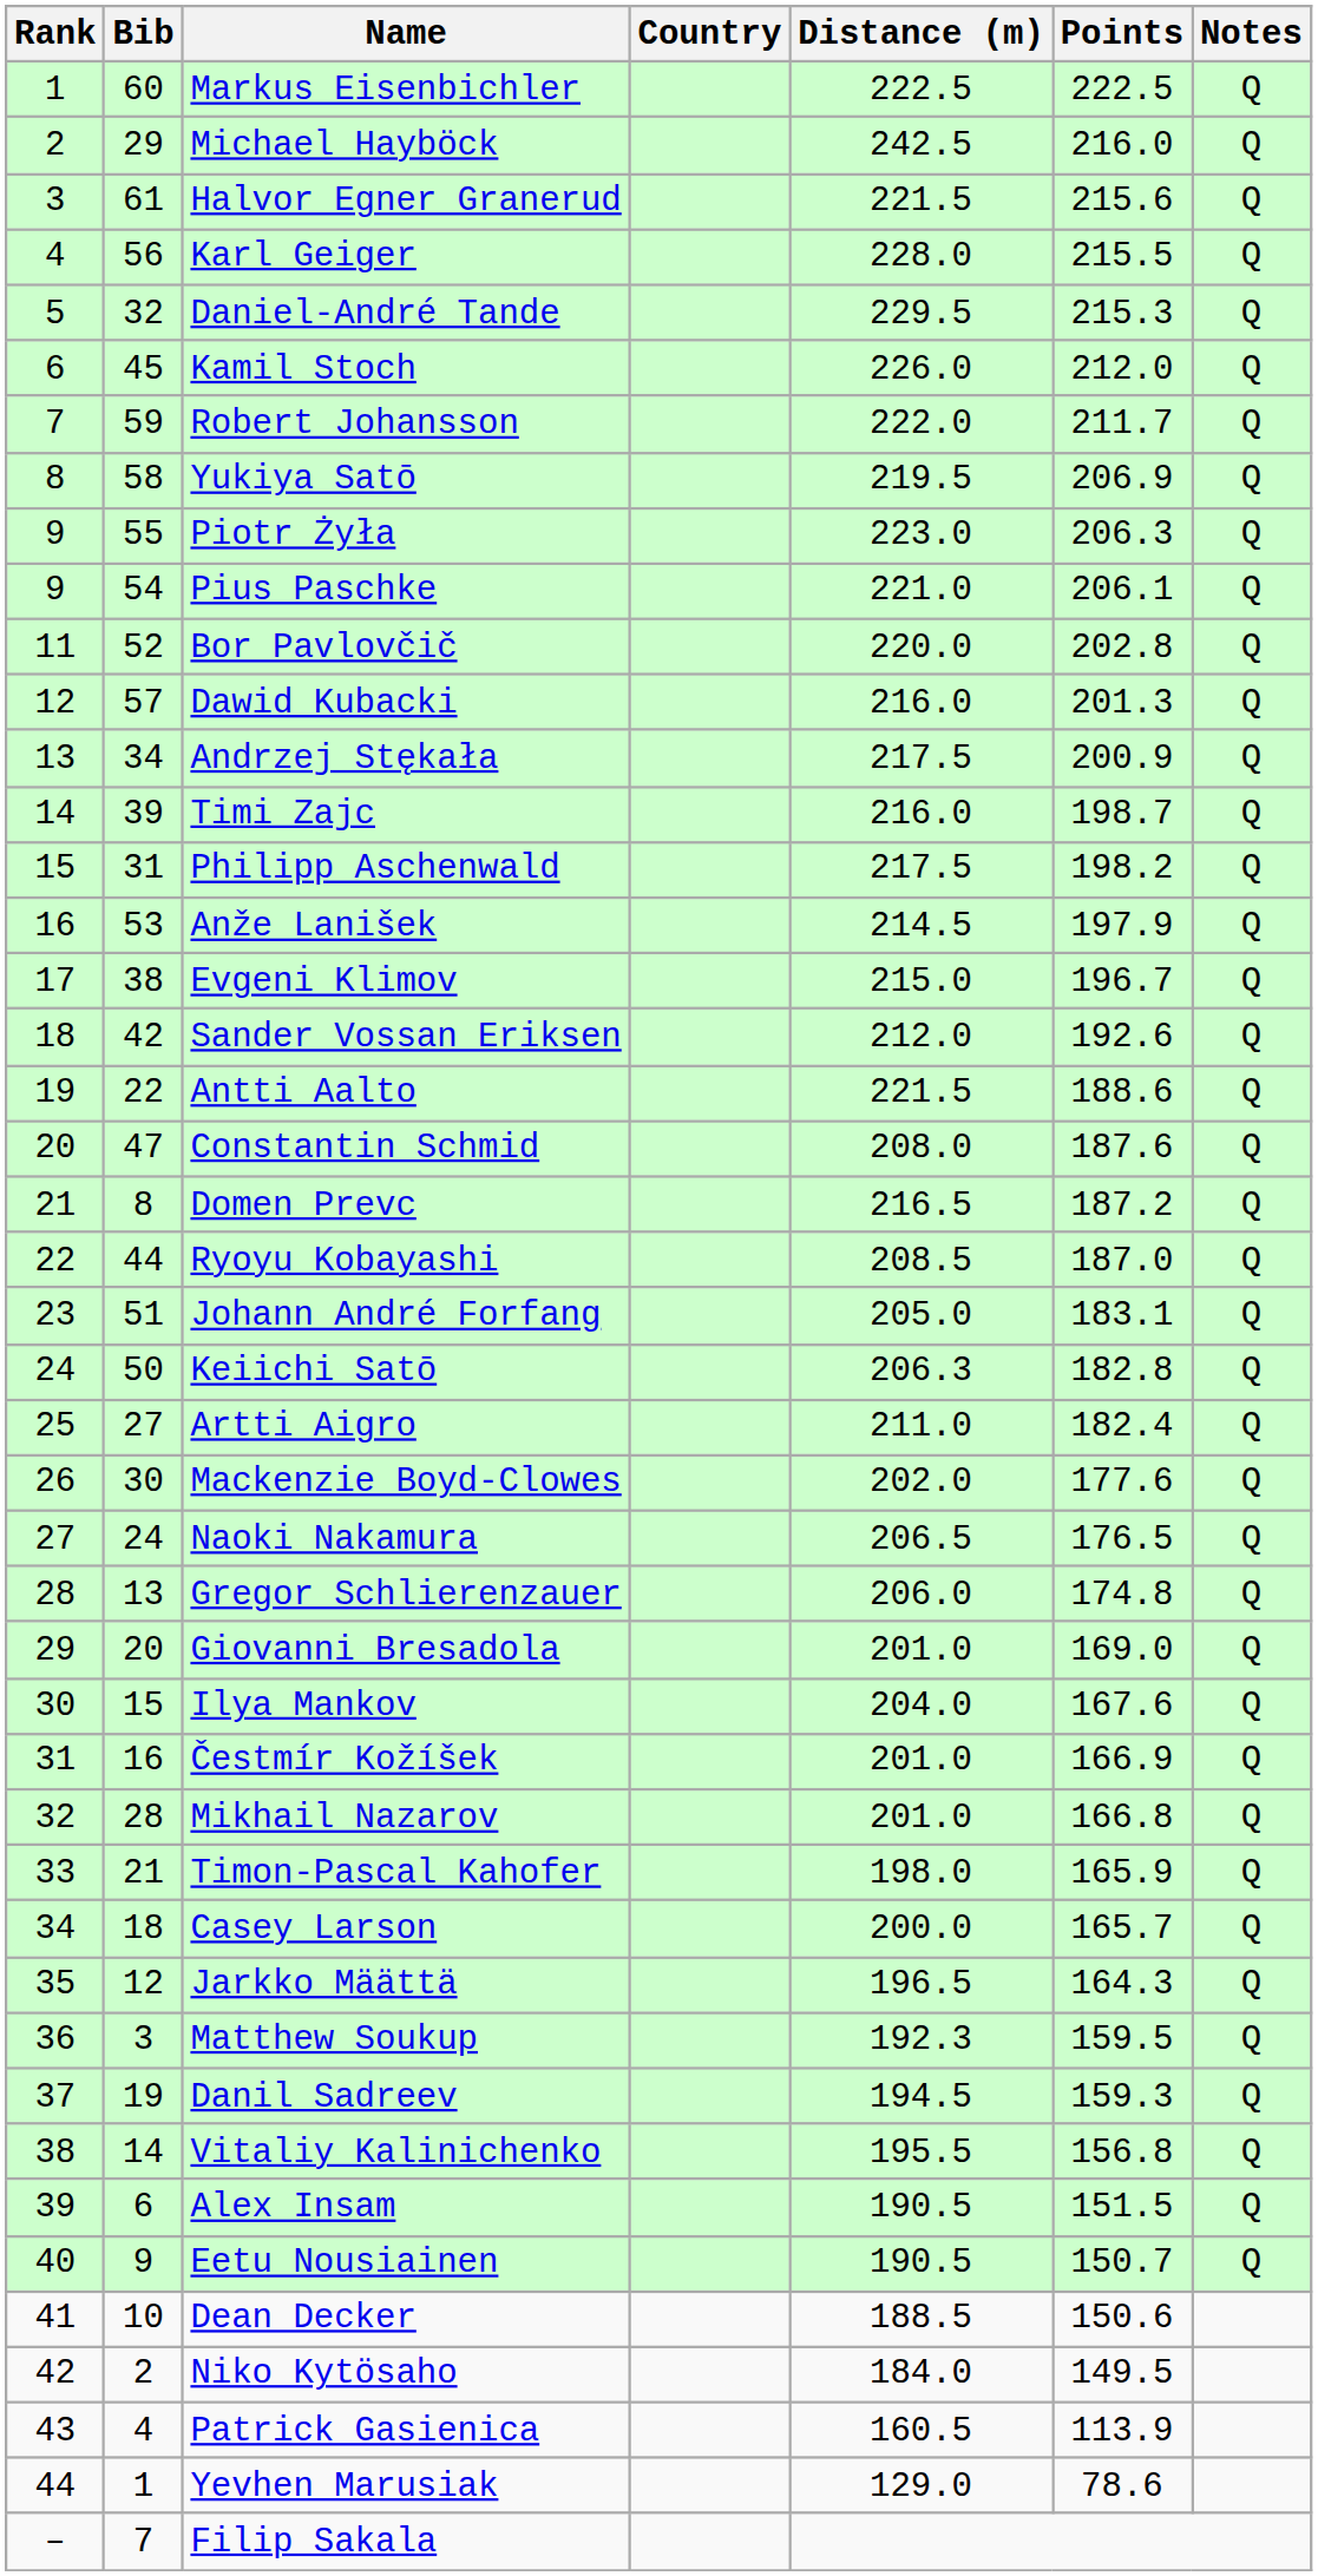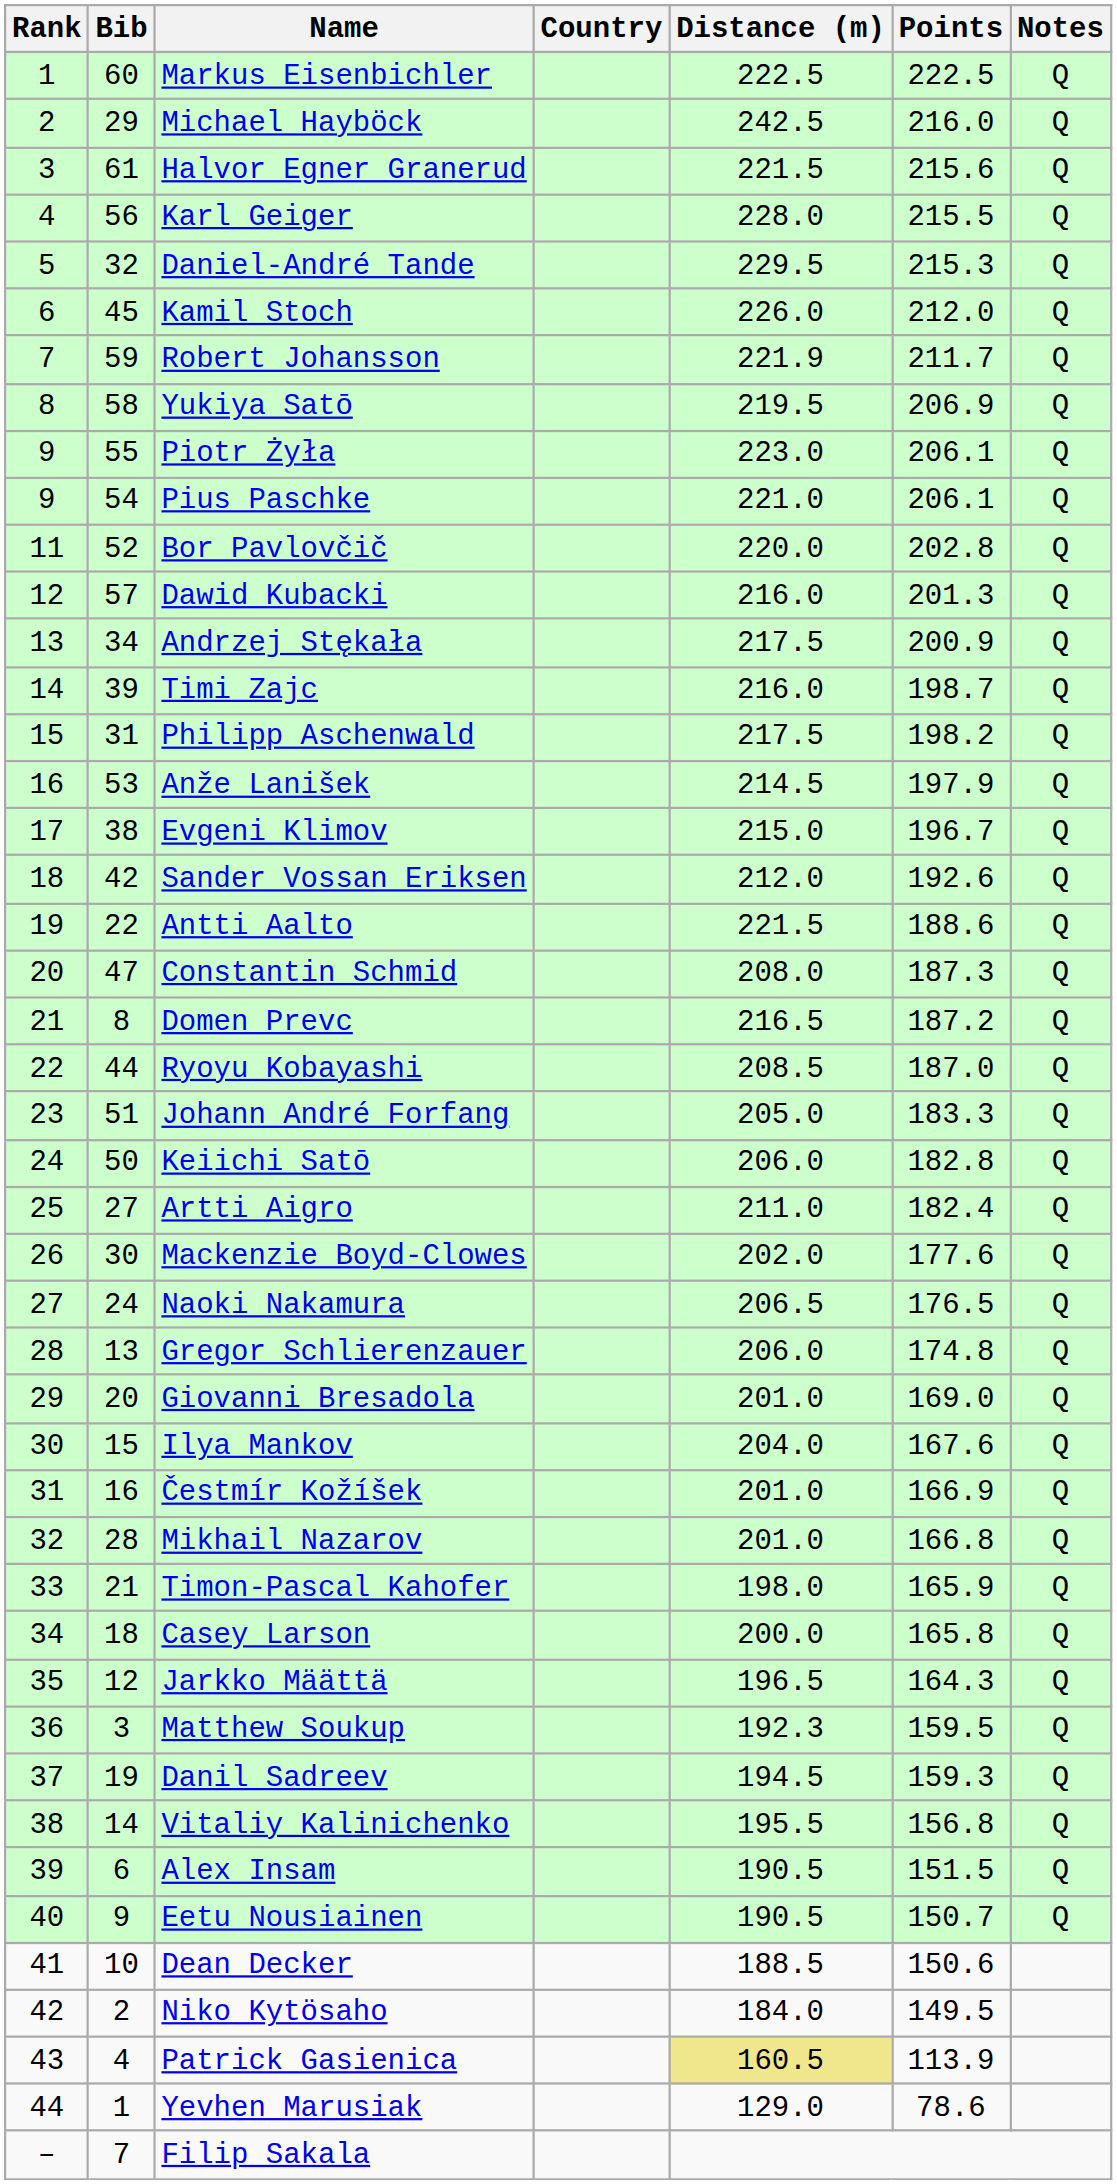Robert Johansson | Distance (m): 222.0 -> 221.9
Piotr Żyła | Points: 206.3 -> 206.1
Constantin Schmid | Points: 187.6 -> 187.3
Johann André Forfang | Points: 183.1 -> 183.3
Keiichi Satō | Distance (m): 206.3 -> 206.0
Casey Larson | Points: 165.7 -> 165.8
Patrick Gasienica | Distance (m): no background -> khaki background
